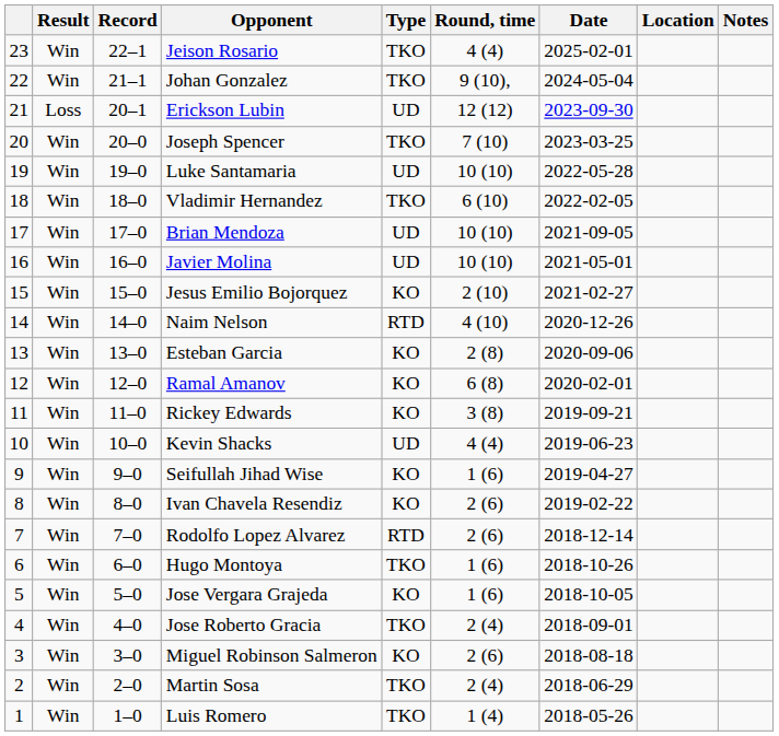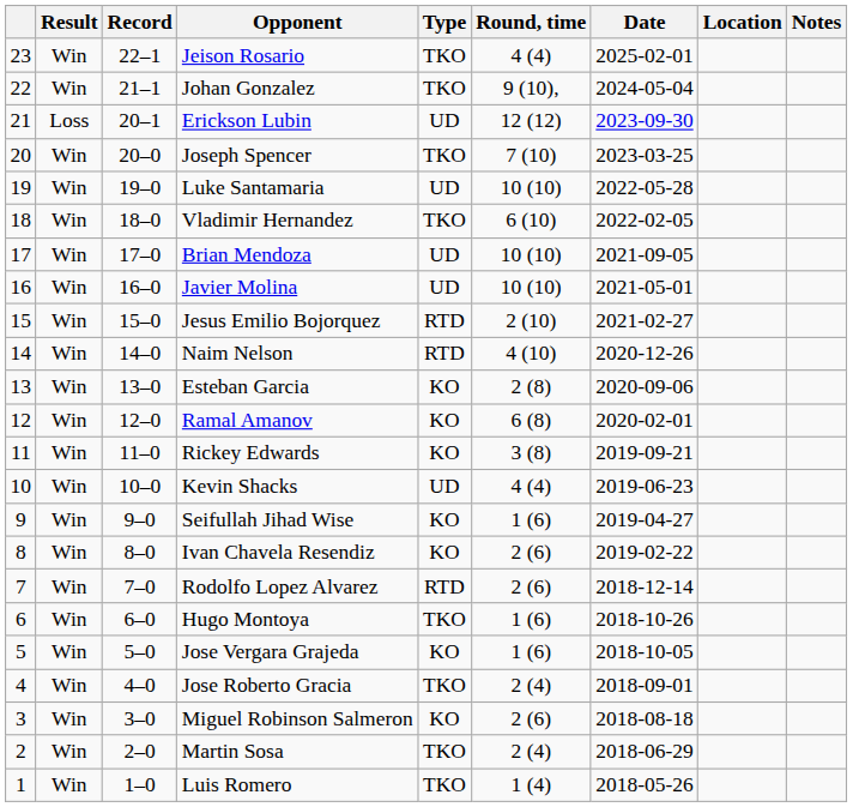Jesus Emilio Bojorquez | Type: KO -> RTD
